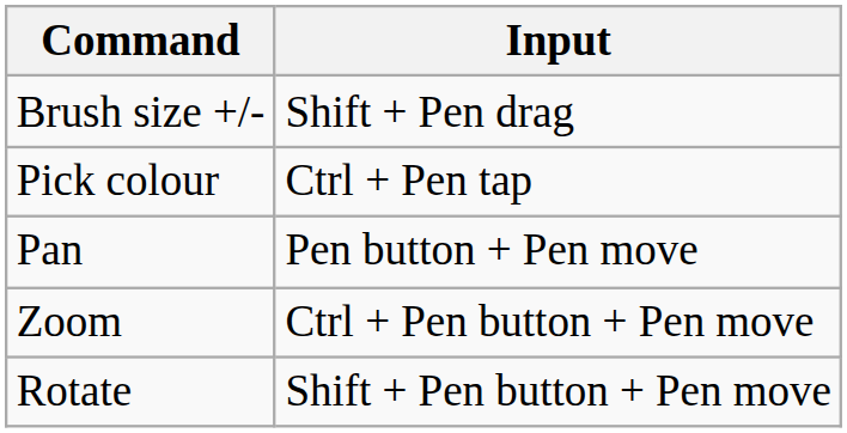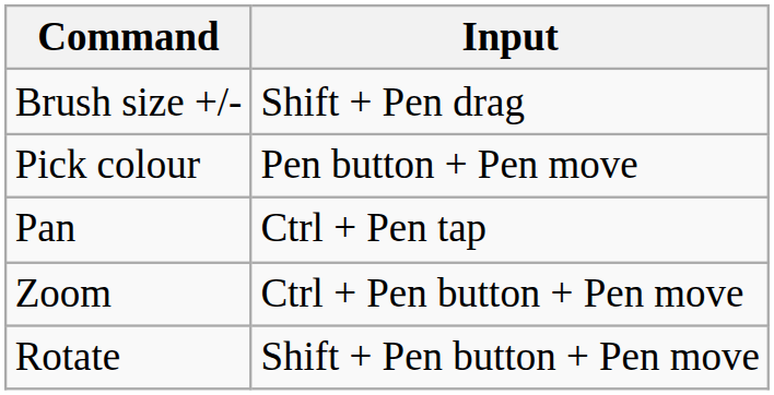Pick colour | Input: Ctrl + Pen tap -> Pen button + Pen move
Pan | Input: Pen button + Pen move -> Ctrl + Pen tap
